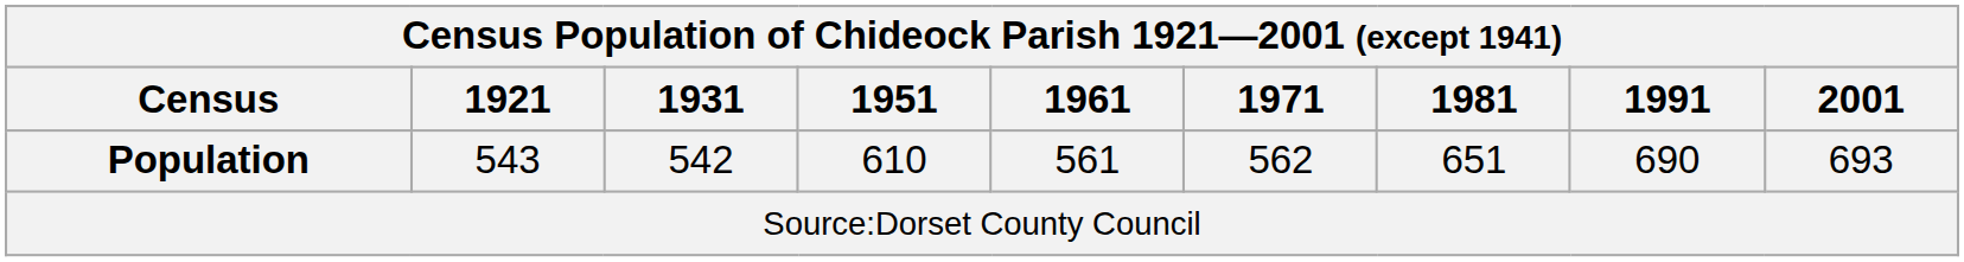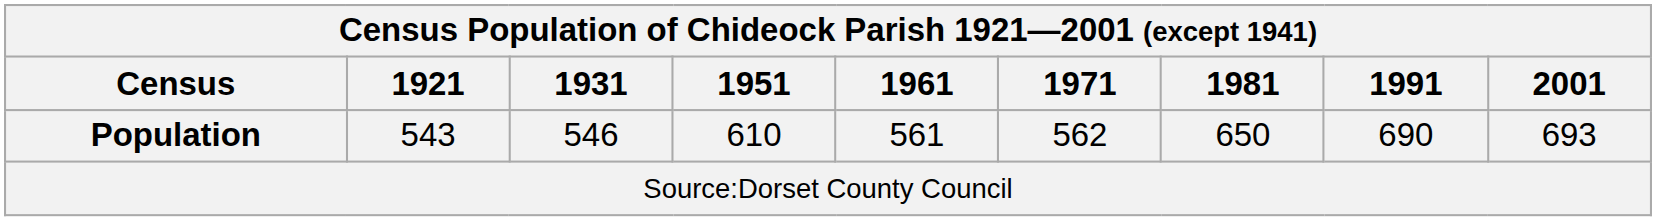Population | 1931: 542 -> 546
Population | 1981: 651 -> 650
